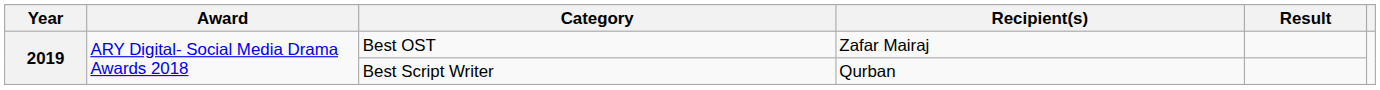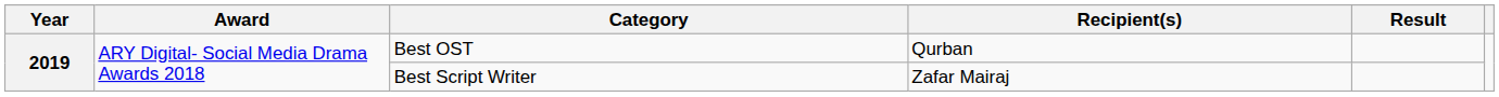Best OST | Recipient(s): Zafar Mairaj -> Qurban
Best Script Writer | Recipient(s): Qurban -> Zafar Mairaj
